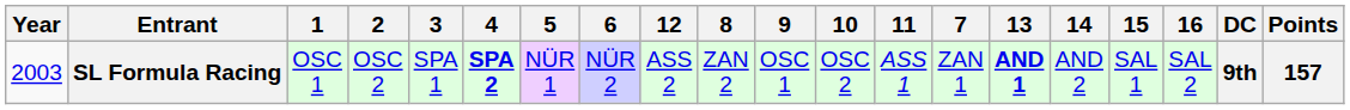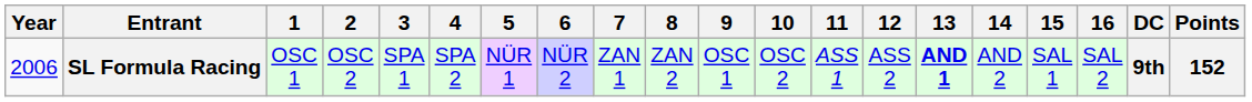columns swapped: 7 <-> 12
SL Formula Racing | Year: 2003 -> 2006
SL Formula Racing | 4: bold -> normal
SL Formula Racing | Points: 157 -> 152
